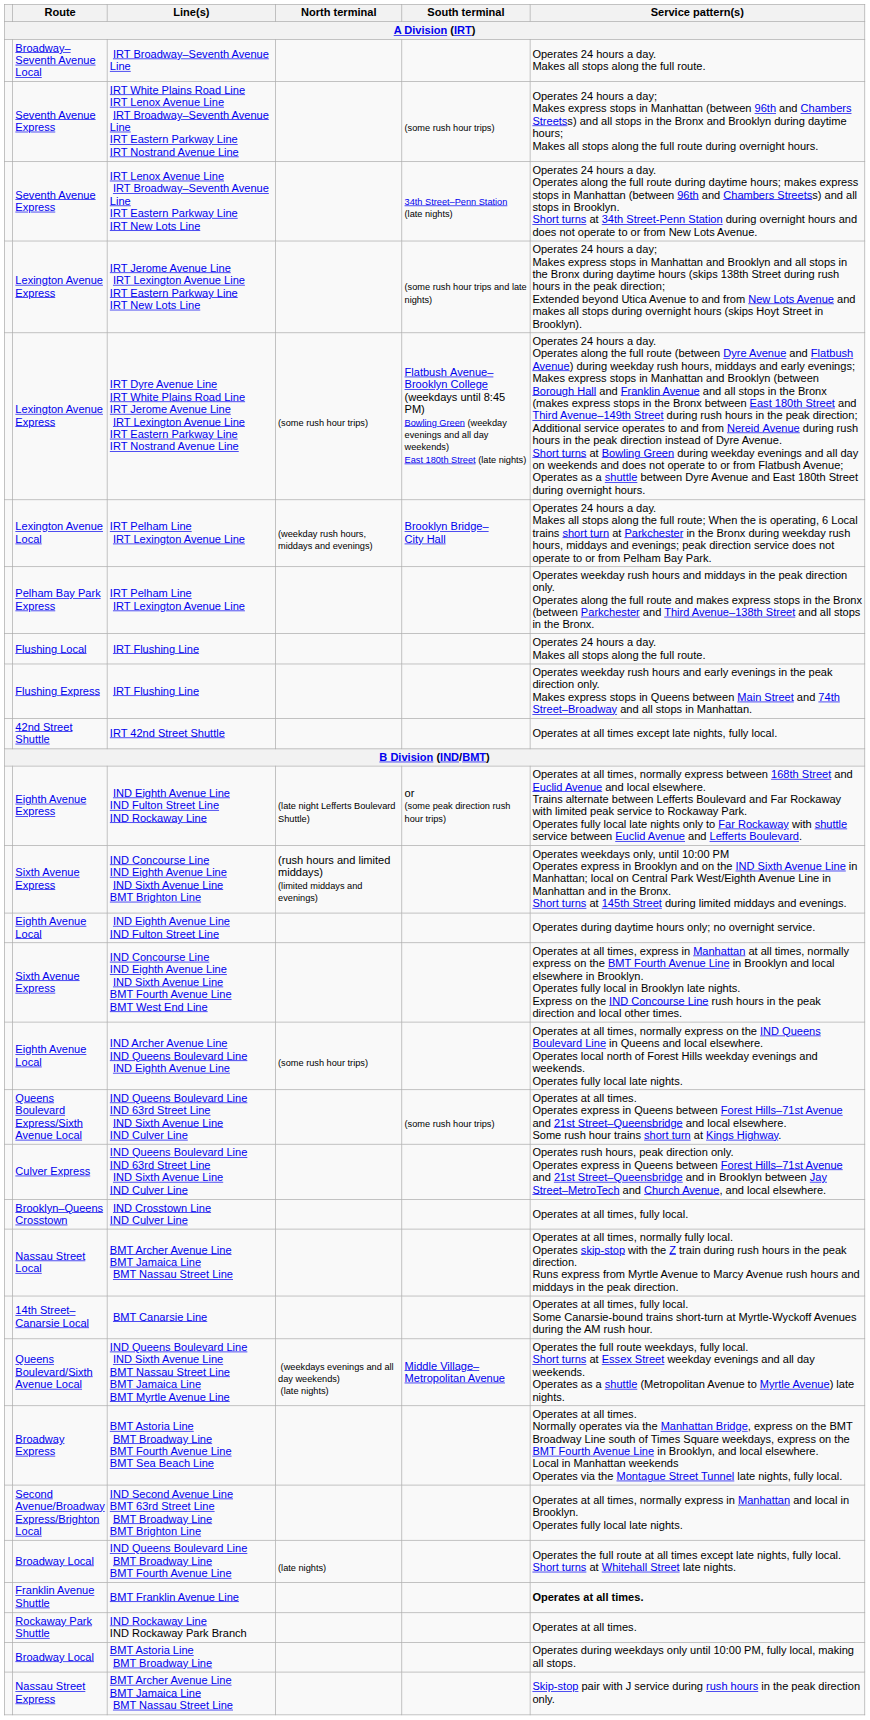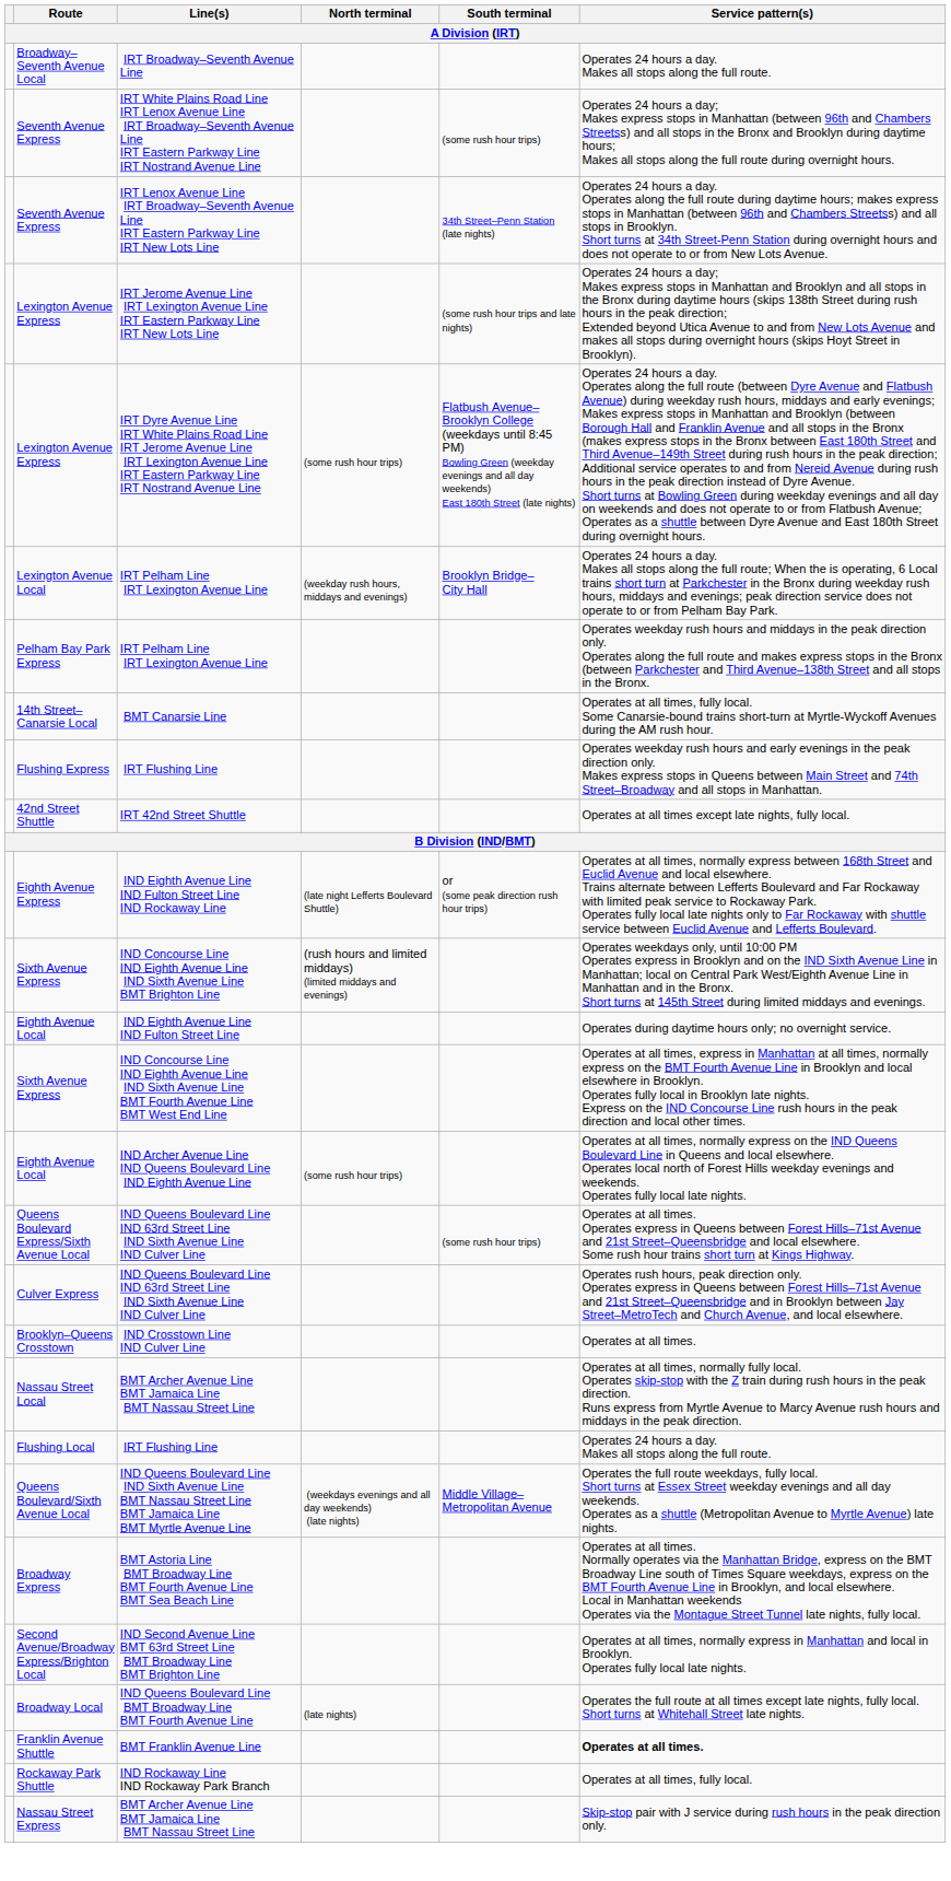rows swapped: Flushing Local / IRT Flushing Line <-> BMT Canarsie Line
IND Crosstown Line IND Culver Line | Service pattern(s): Operates at all times, fully local. -> Operates at all times.
IND Rockaway Line IND Rockaway Park Branch | Service pattern(s): Operates at all times. -> Operates at all times, fully local.
- row: Broadway Local | BMT Astoria Line BMT Broadway Line | Operates during weekdays only until 10:00 PM, fully local, making all stops.
